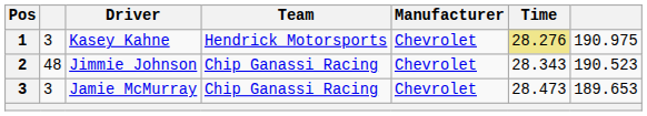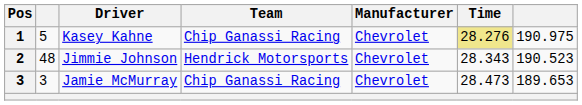Kasey Kahne | column 2: 3 -> 5
Kasey Kahne | Team: Hendrick Motorsports -> Chip Ganassi Racing
Jimmie Johnson | Team: Chip Ganassi Racing -> Hendrick Motorsports
